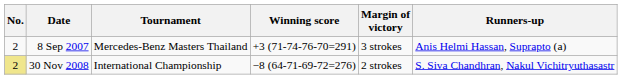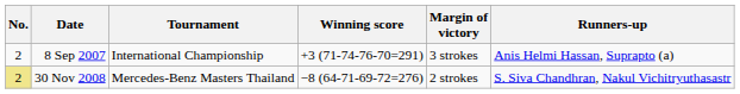8 Sep 2007 | Tournament: Mercedes-Benz Masters Thailand -> International Championship
30 Nov 2008 | Tournament: International Championship -> Mercedes-Benz Masters Thailand
